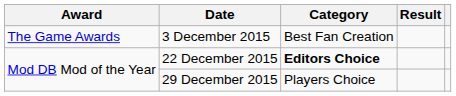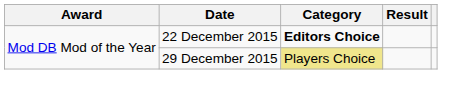- row: The Game Awards | 3 December 2015 | Best Fan Creation
29 December 2015 | Category: no background -> khaki background
